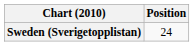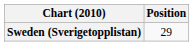Sweden (Sverigetopplistan) | Position: 24 -> 29
